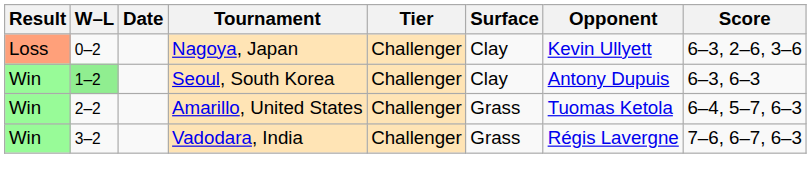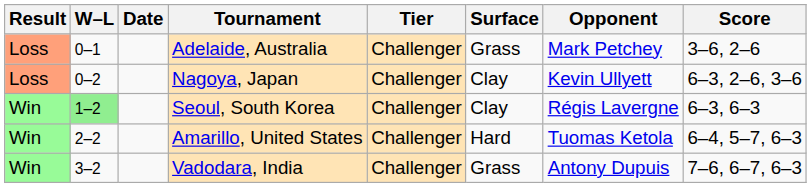+ row: Loss | 0–1 | Adelaide, Australia | Challenger | Grass | Mark Petchey | 3–6, 2–6
Seoul, South Korea | Opponent: Antony Dupuis -> Régis Lavergne
Amarillo, United States | Surface: Grass -> Hard
Vadodara, India | Opponent: Régis Lavergne -> Antony Dupuis
